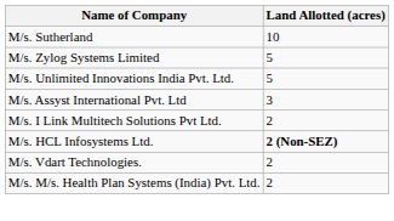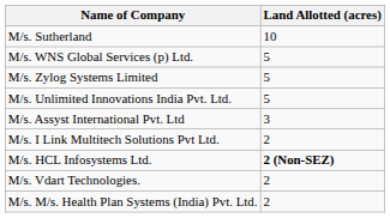+ row: M/s. WNS Global Services (p) Ltd. | 5
